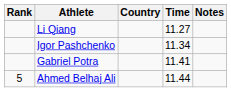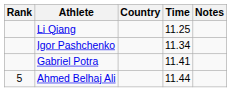Li Qiang | Time: 11.27 -> 11.25
